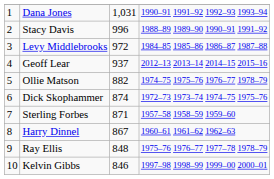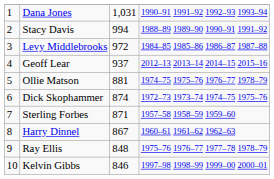Stacy Davis | column 3: 996 -> 994
Ollie Matson | column 3: 882 -> 881
